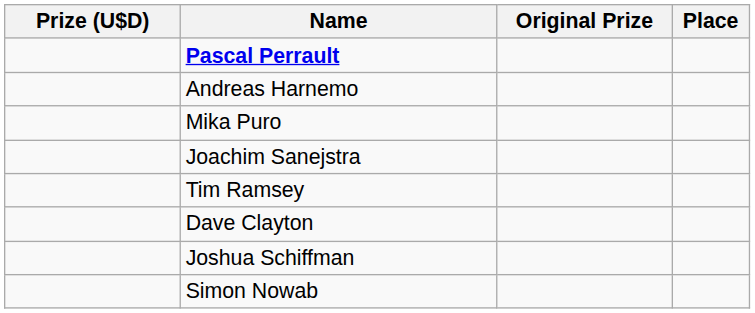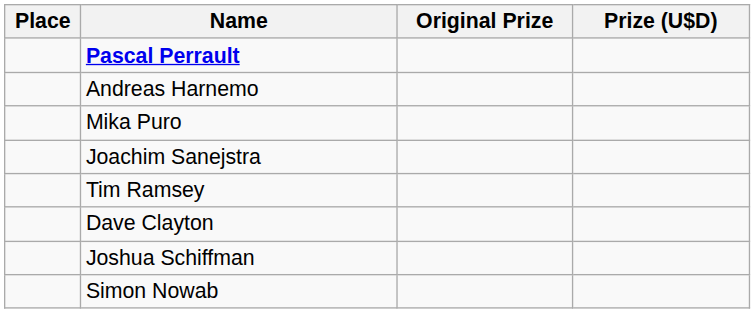columns swapped: Place <-> Prize (U$D)
